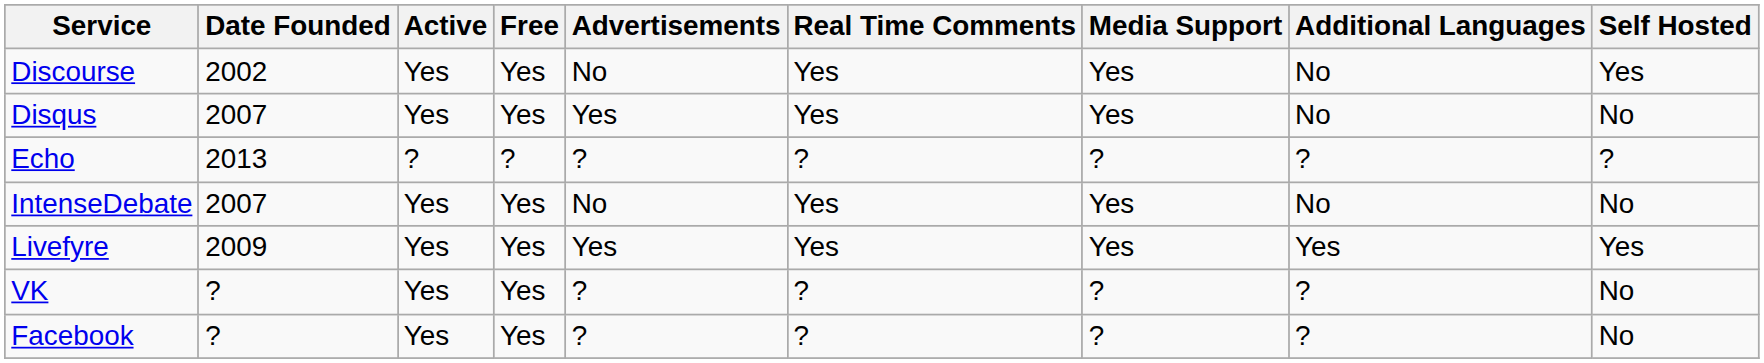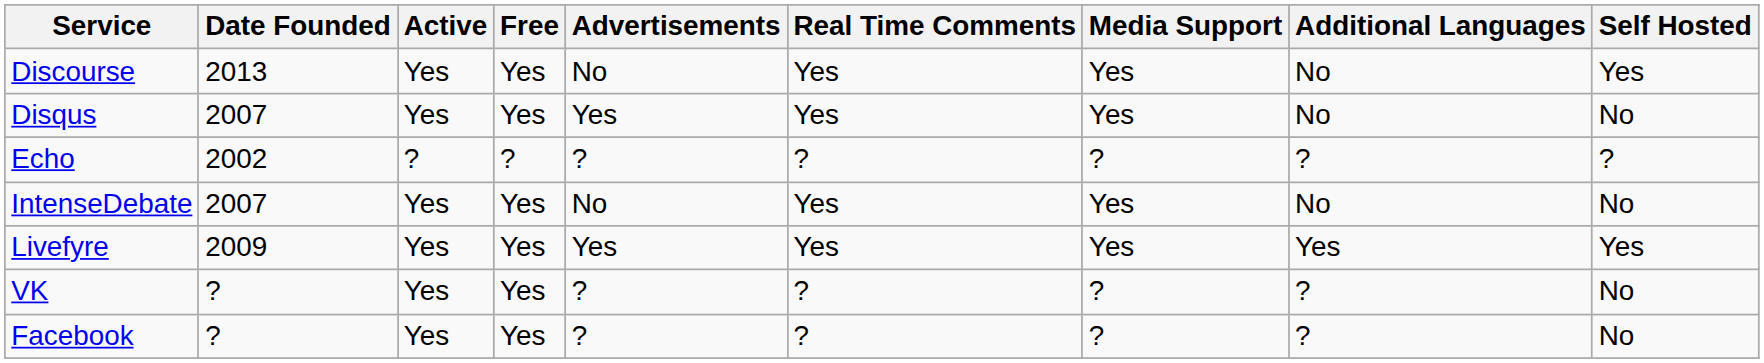Discourse | Date Founded: 2002 -> 2013
Echo | Date Founded: 2013 -> 2002
